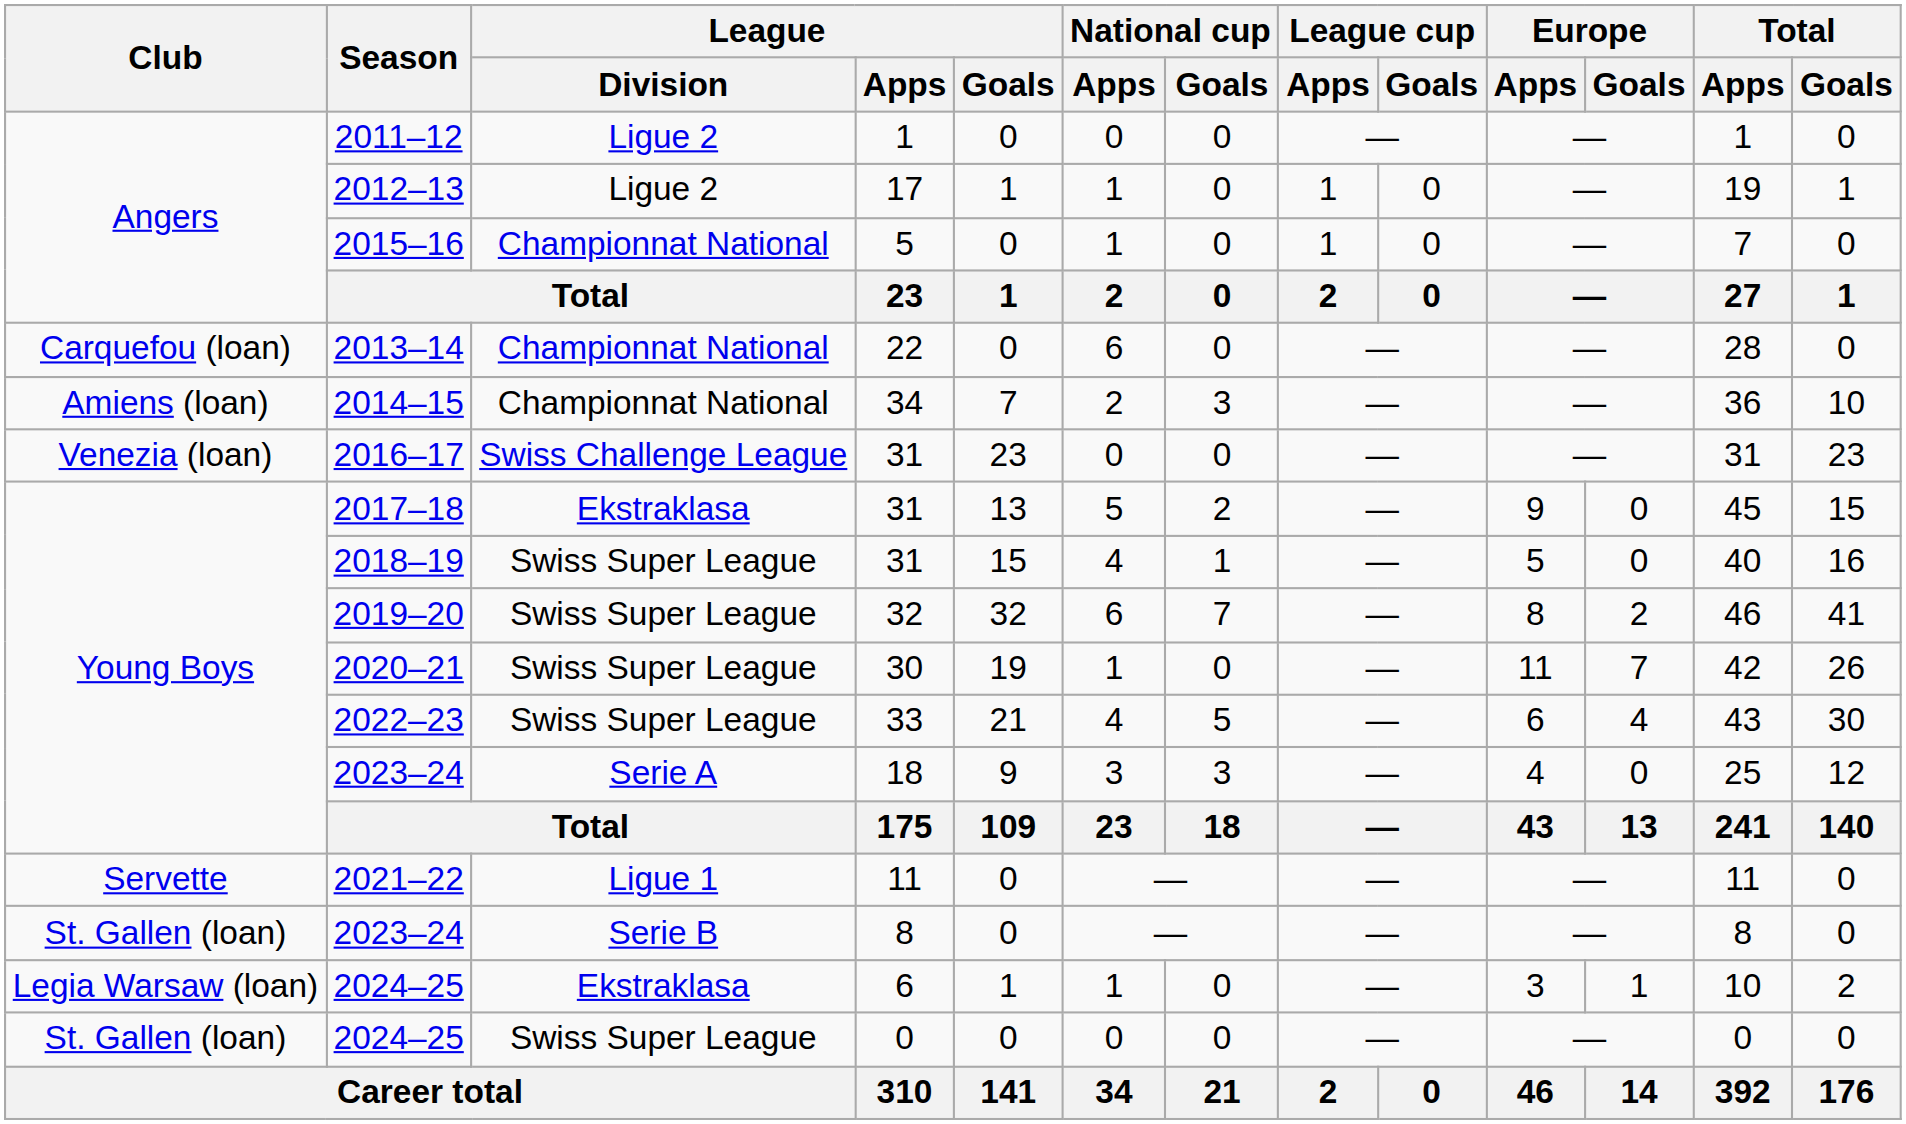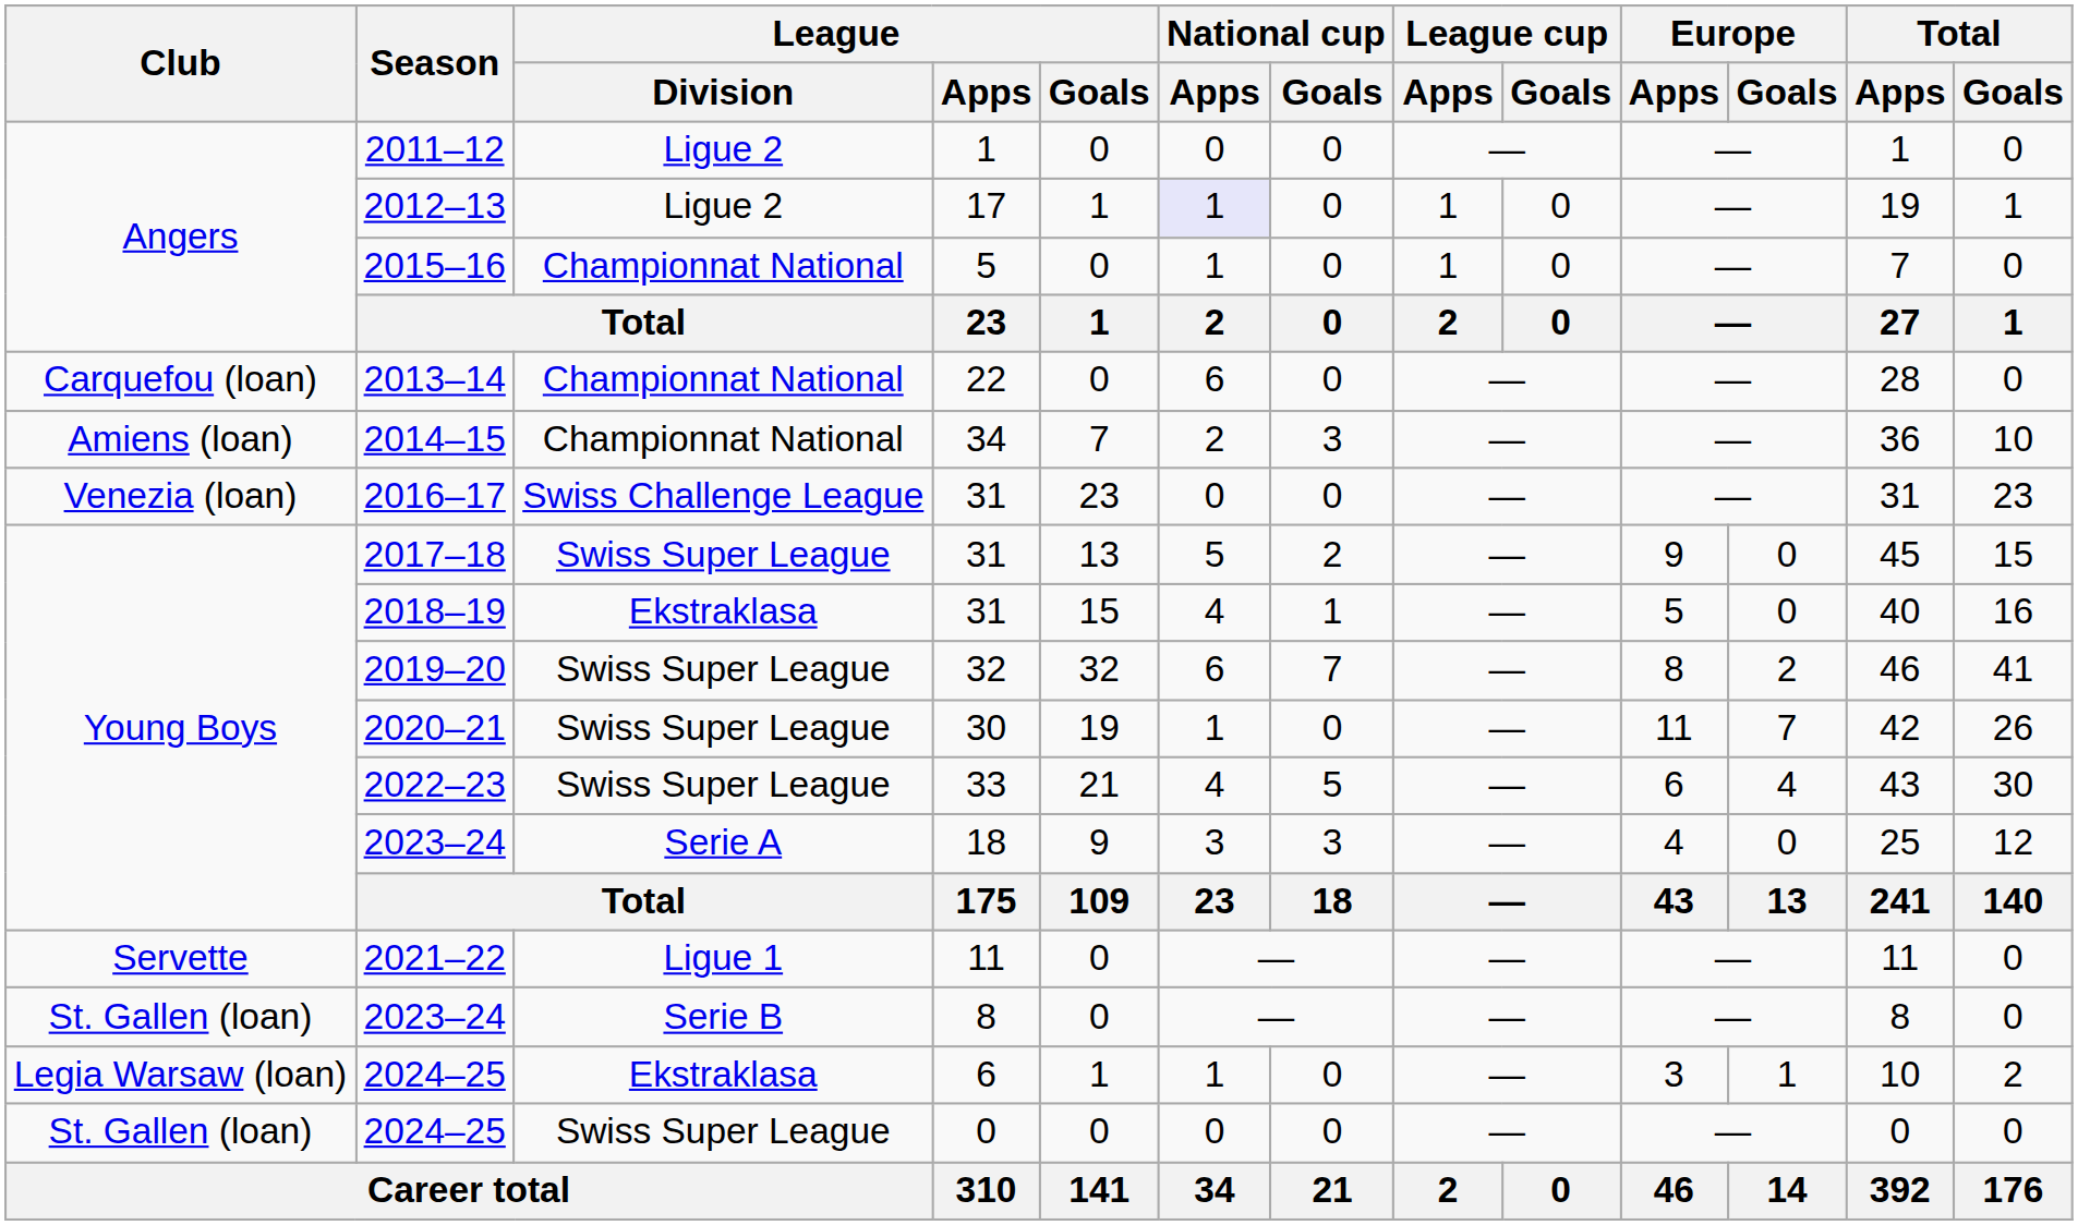2012–13 | National cup / Apps: no background -> lavender background
2017–18 | League / Division: Ekstraklasa -> Swiss Super League
2018–19 | League / Division: Swiss Super League -> Ekstraklasa
